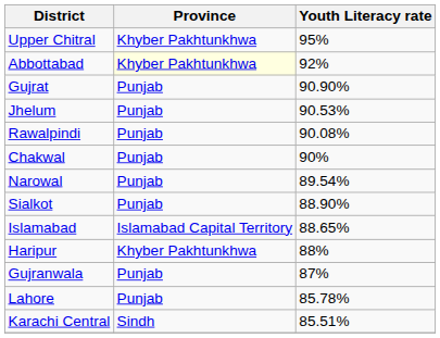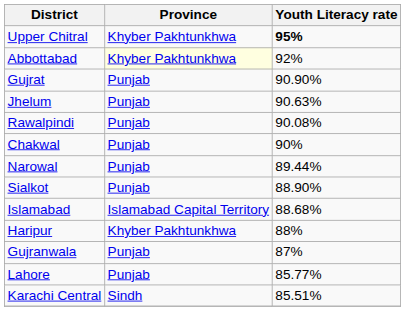Upper Chitral | Youth Literacy rate: normal -> bold
Jhelum | Youth Literacy rate: 90.53% -> 90.63%
Narowal | Youth Literacy rate: 89.54% -> 89.44%
Islamabad | Youth Literacy rate: 88.65% -> 88.68%
Lahore | Youth Literacy rate: 85.78% -> 85.77%
